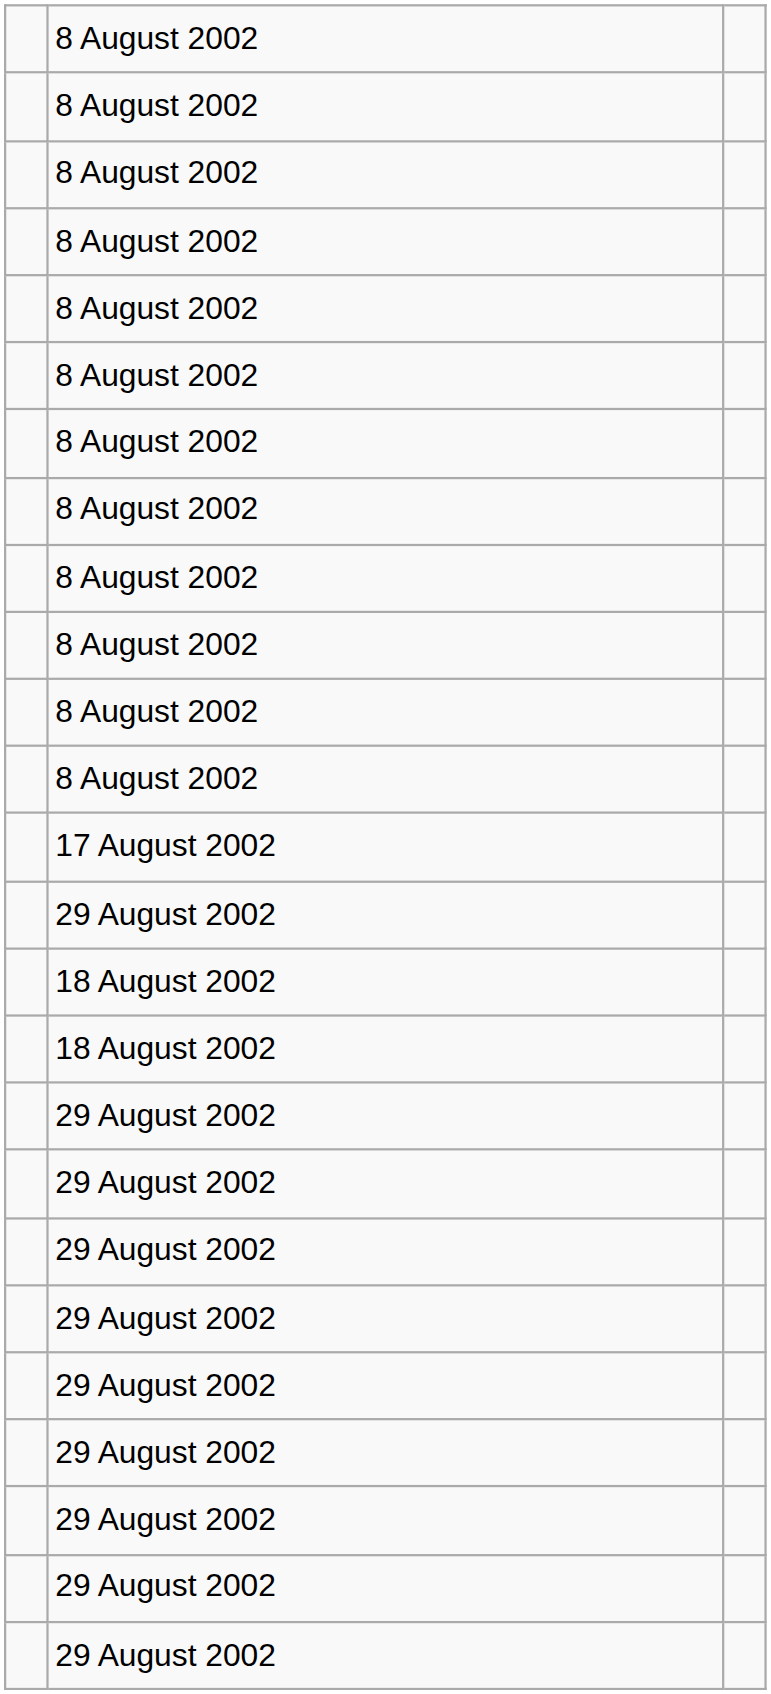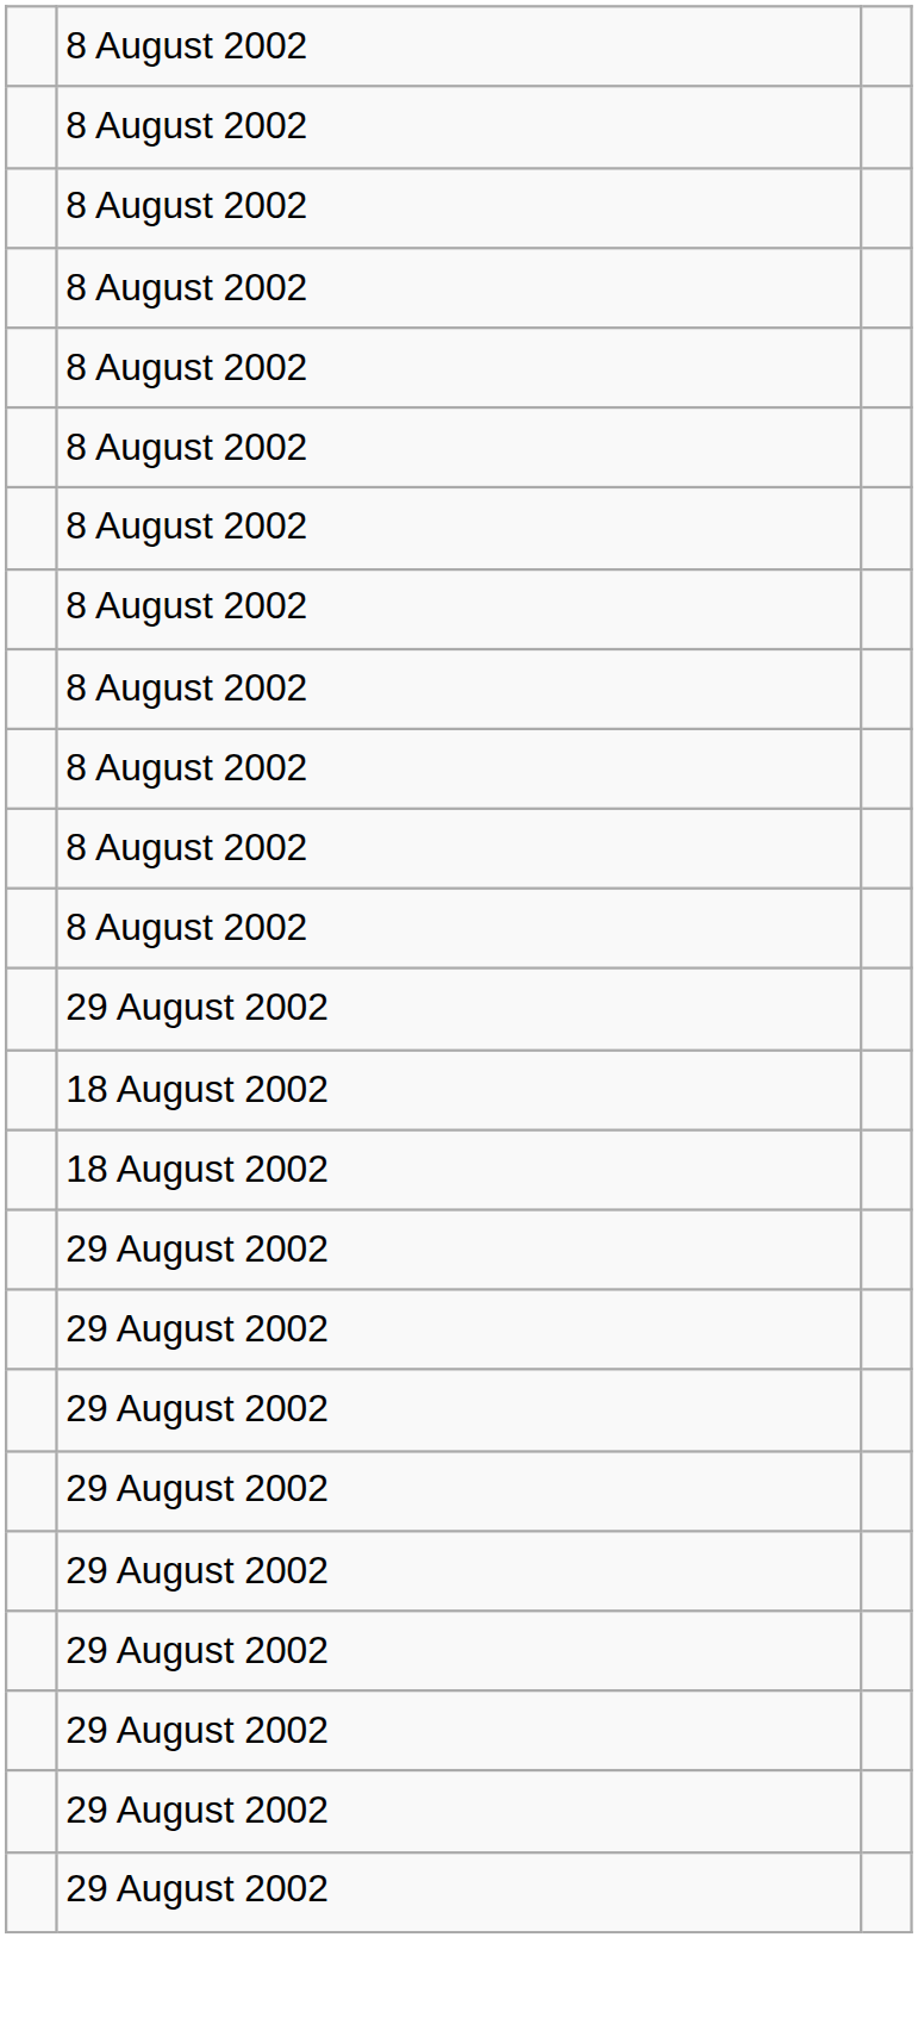- row: 17 August 2002
